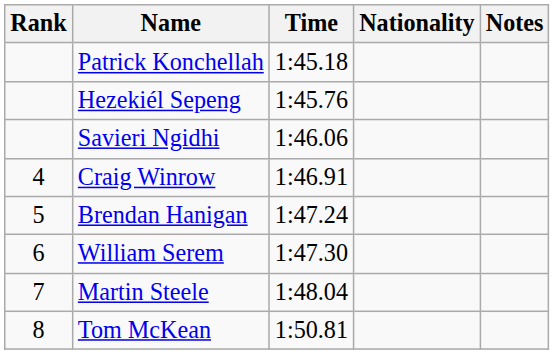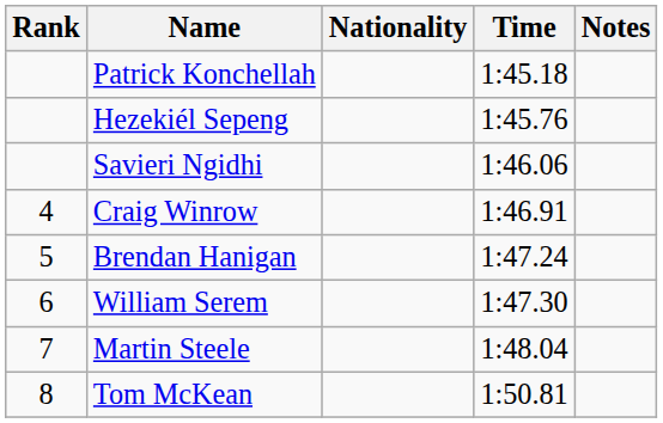columns swapped: Nationality <-> Time
